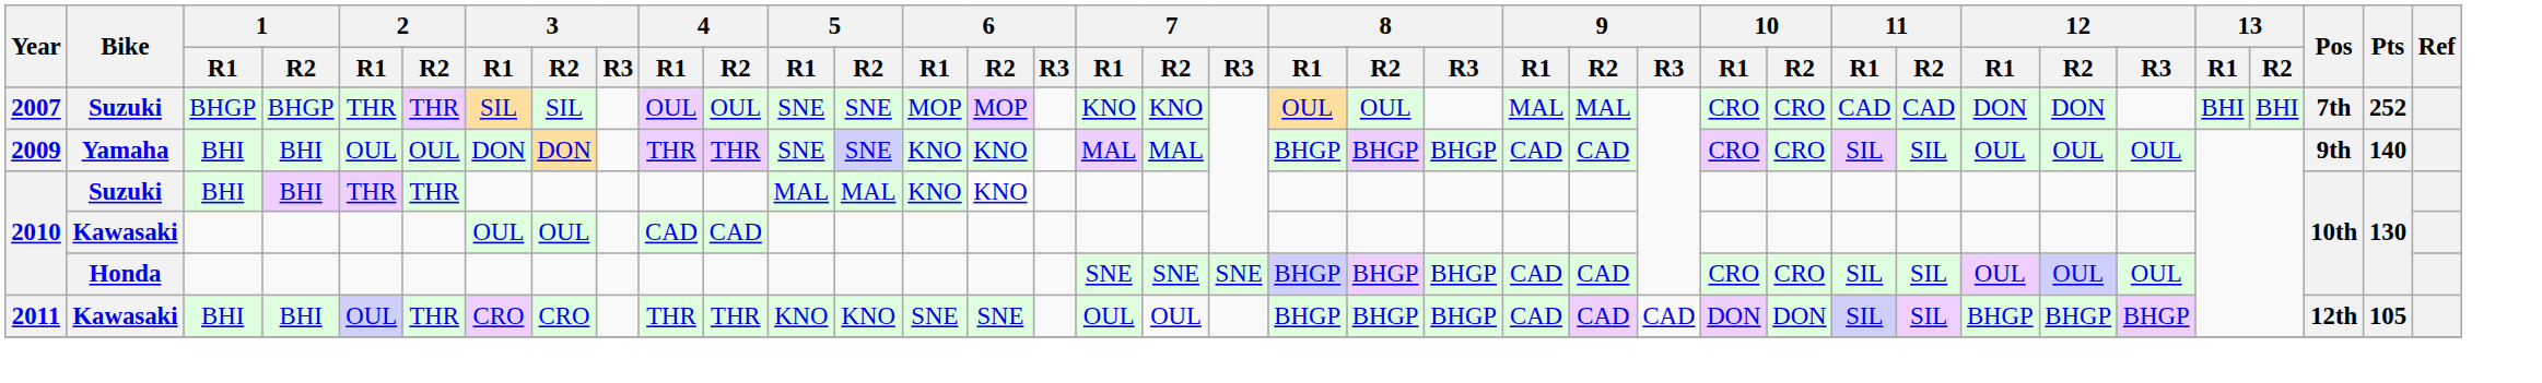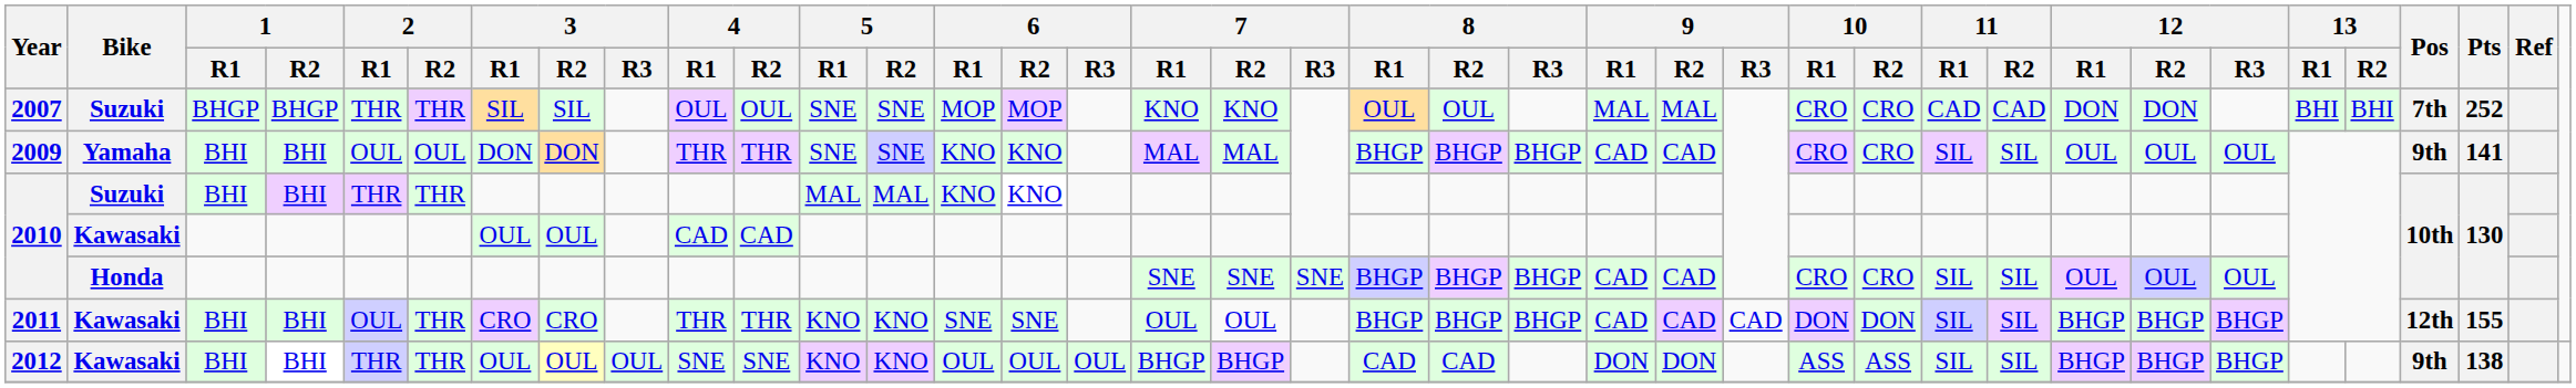2009 | Pts: 140 -> 141
2011 | Pts: 105 -> 155
+ row: 2012 | Kawasaki | BHI | BHI | THR | THR | OUL | OUL | OUL | SNE | SNE | KNO | KNO | OUL | OUL | OUL | BHGP | BHGP | CAD | CAD | DON | DON | ASS | ASS | SIL | SIL | BHGP | BHGP | BHGP | 9th | 138
